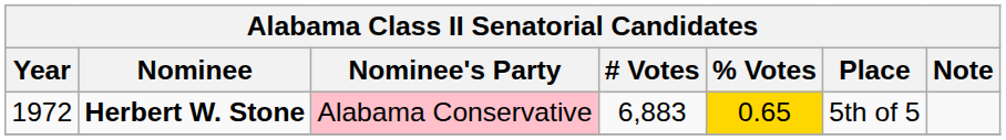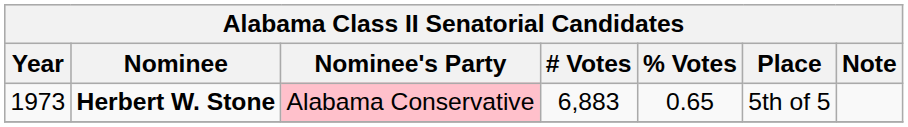Herbert W. Stone | Year: 1972 -> 1973
Herbert W. Stone | % Votes: gold background -> no background
